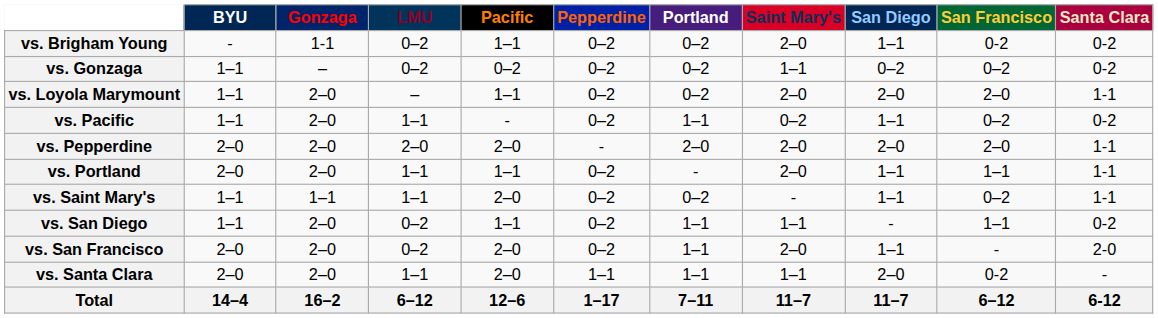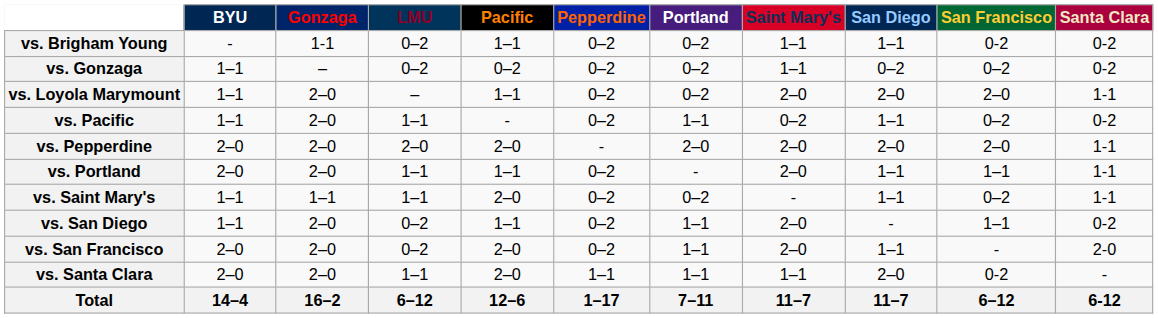vs. Brigham Young | Saint Mary's: 2–0 -> 1–1
vs. San Diego | Saint Mary's: 1–1 -> 2–0
